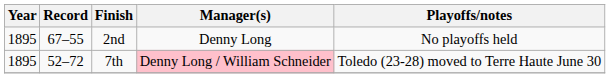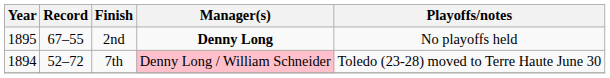2nd | Manager(s): normal -> bold
7th | Year: 1895 -> 1894
